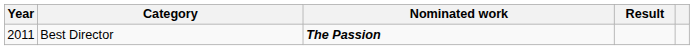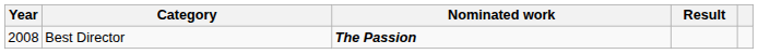Best Director | Year: 2011 -> 2008
